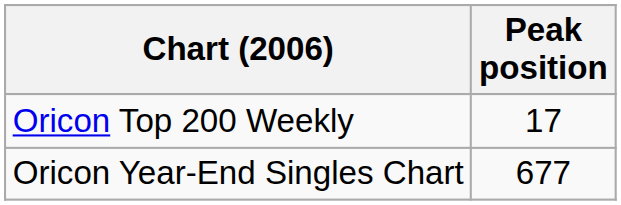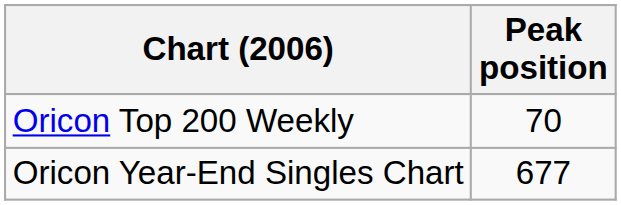Oricon Top 200 Weekly | Peak position: 17 -> 70
